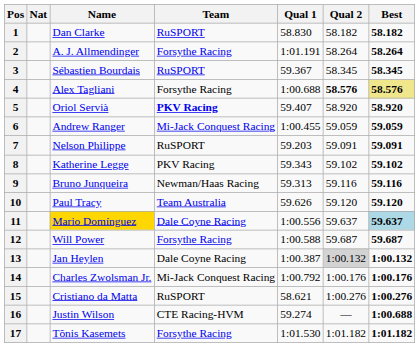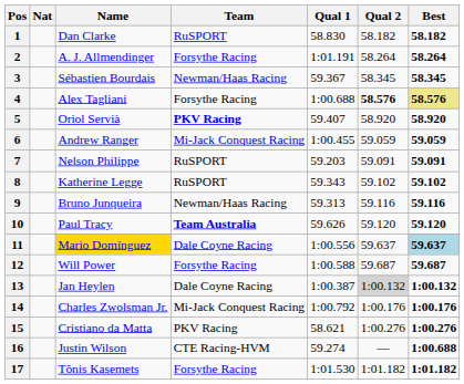3 | Team: RuSPORT -> Newman/Haas Racing
8 | Team: PKV Racing -> RuSPORT
10 | Team: normal -> bold
15 | Team: RuSPORT -> PKV Racing
